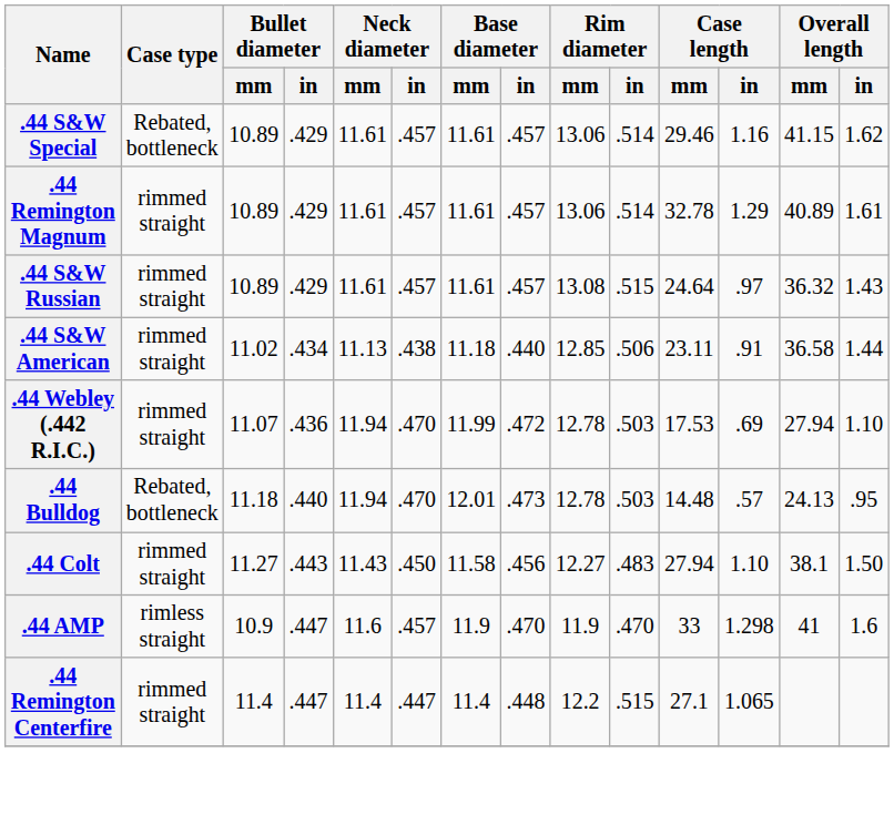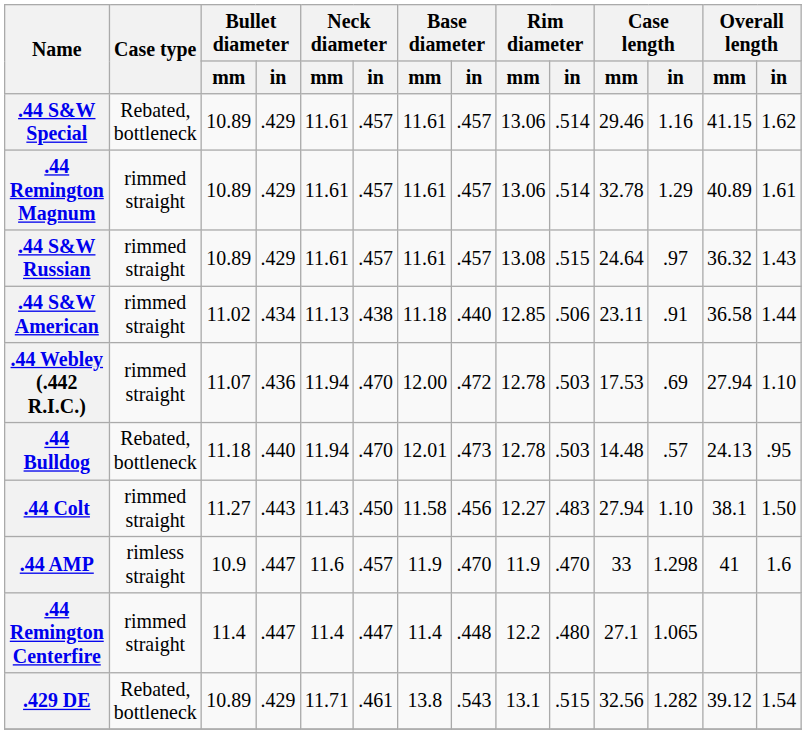.44 Webley (.442 R.I.C.) | Base diameter / mm: 11.99 -> 12.00
.44 Remington Centerfire | Rim diameter / in: .515 -> .480
+ row: .429 DE | Rebated, bottleneck | 10.89 | .429 | 11.71 | .461 | 13.8 | .543 | 13.1 | .515 | 32.56 | 1.282 | 39.12 | 1.54
